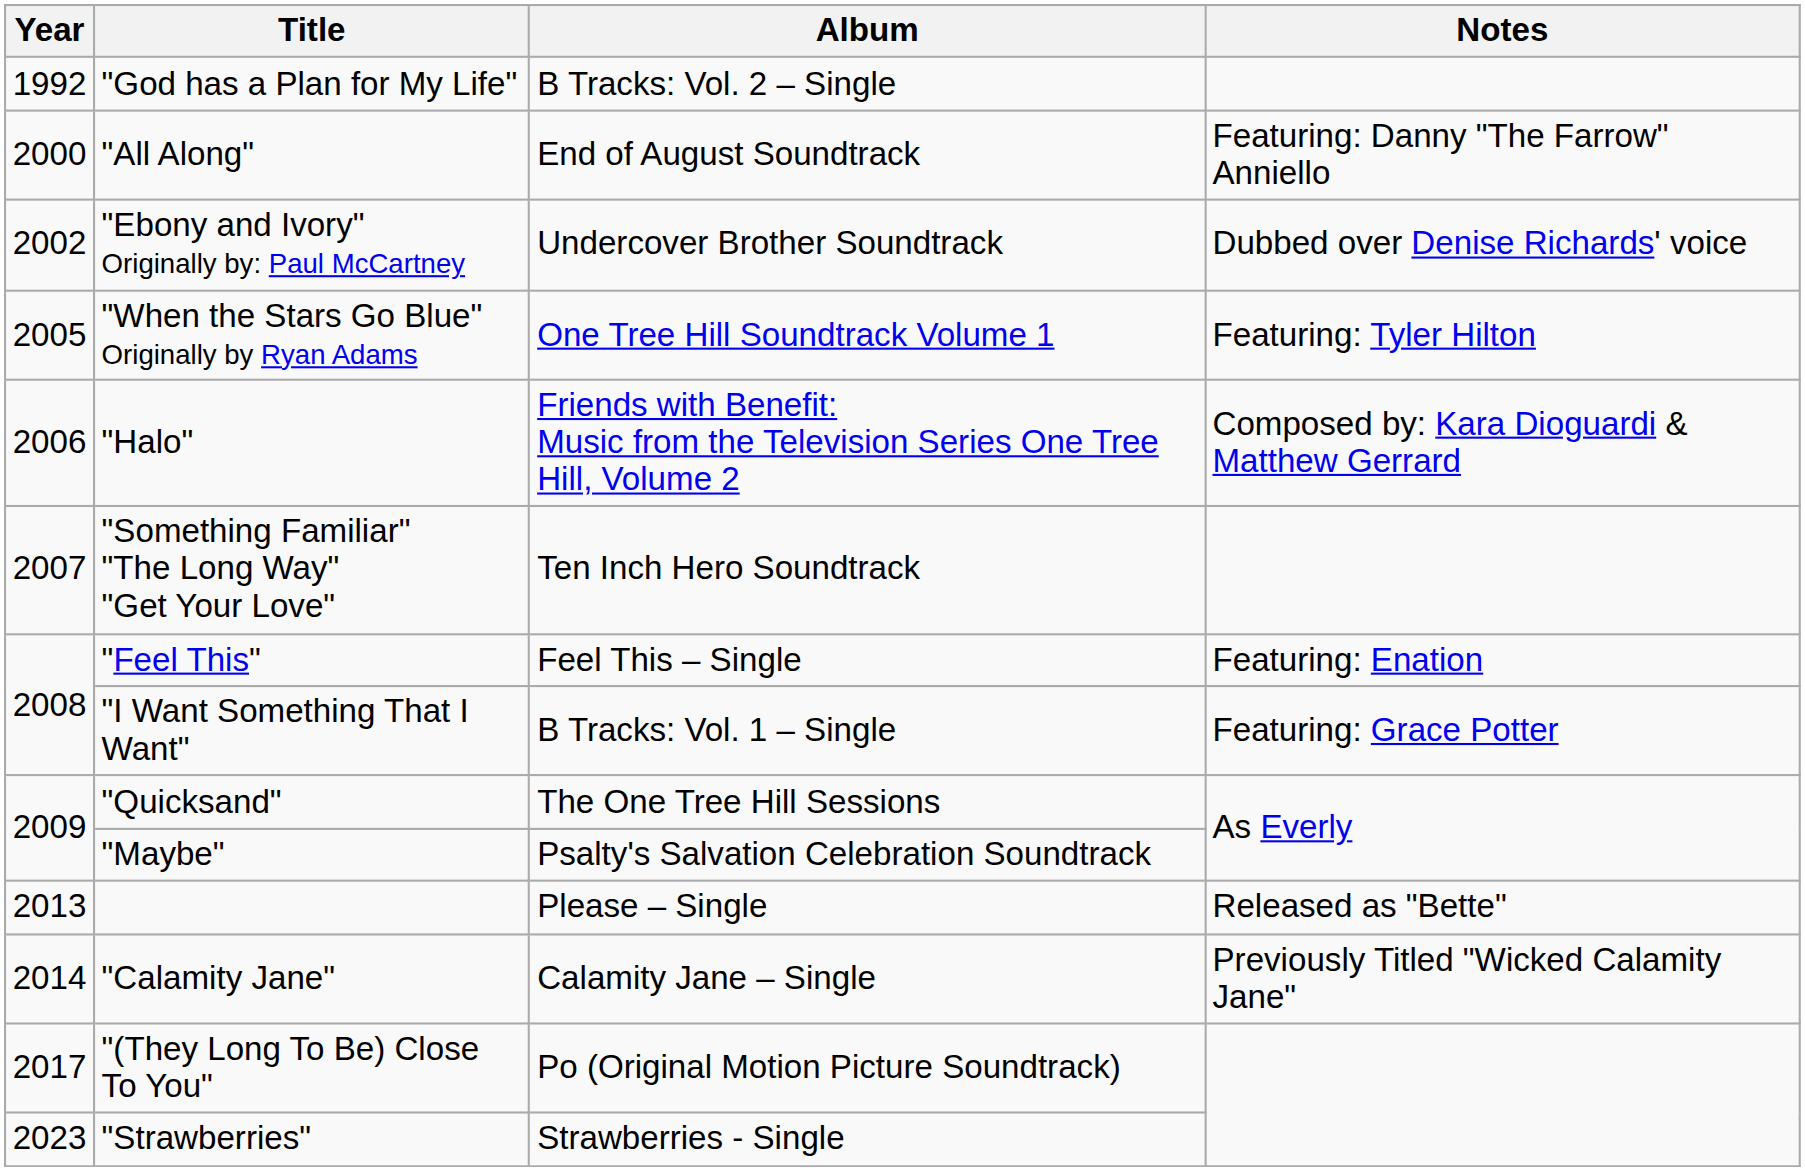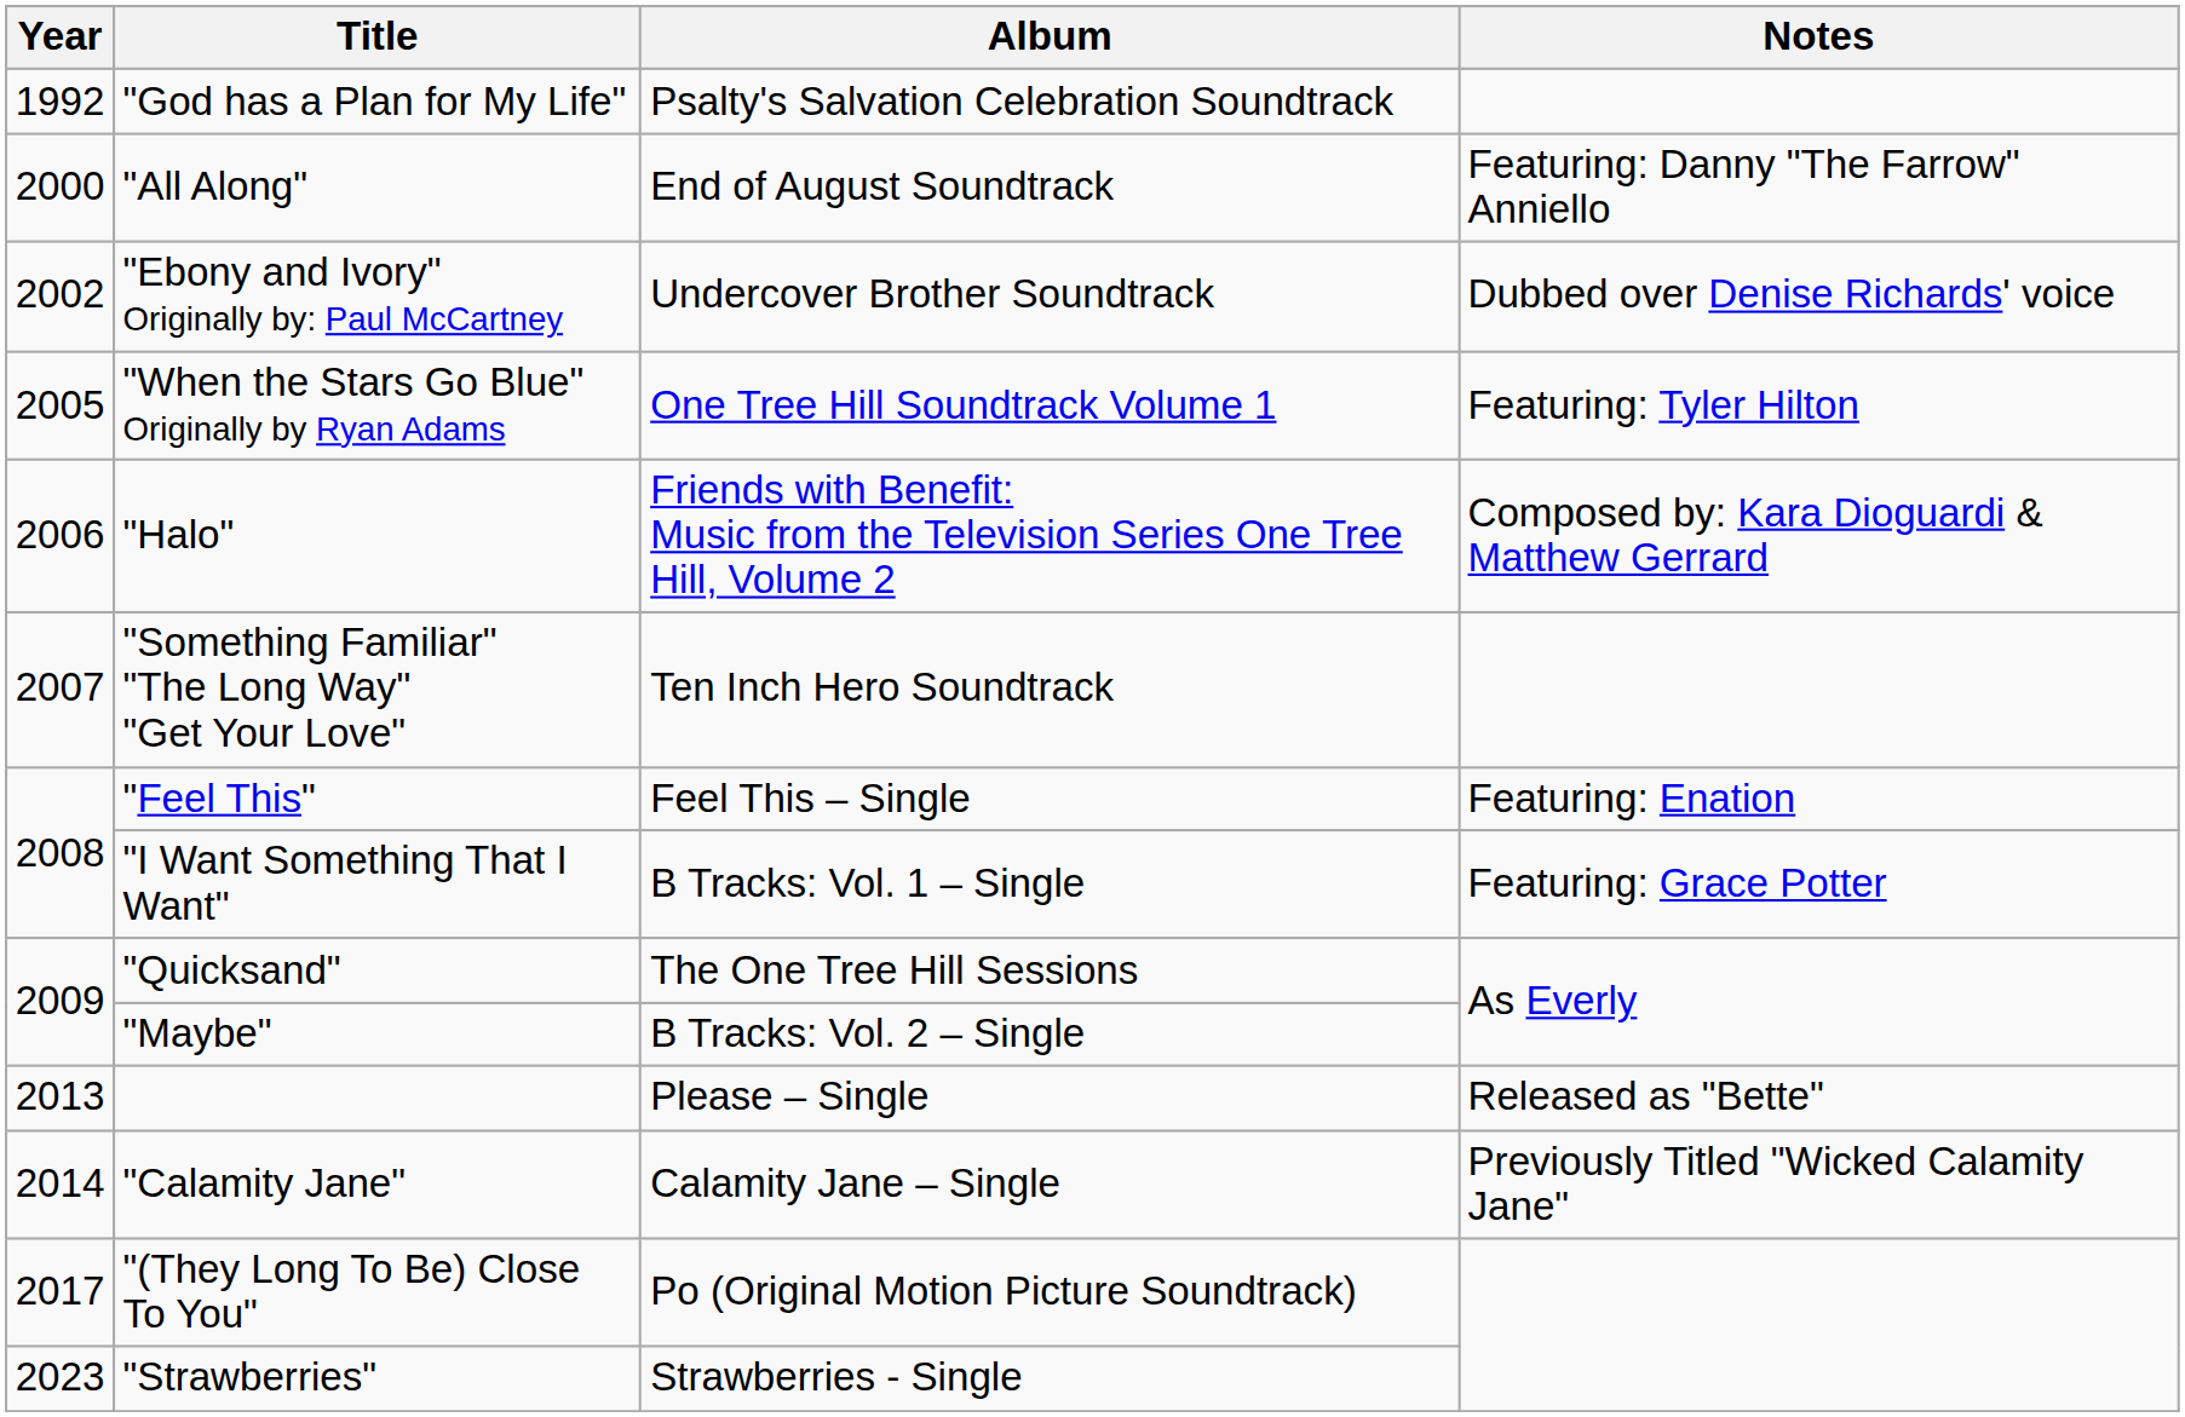"God has a Plan for My Life" | Album: B Tracks: Vol. 2 – Single -> Psalty's Salvation Celebration Soundtrack
"Maybe" | Album: Psalty's Salvation Celebration Soundtrack -> B Tracks: Vol. 2 – Single
